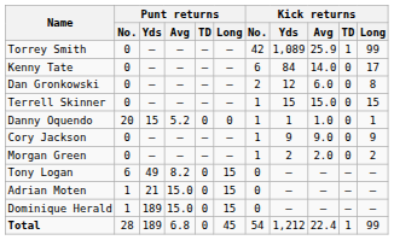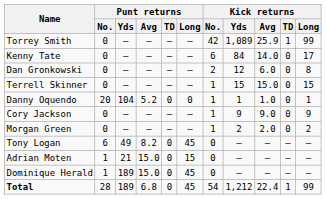Danny Oquendo | Punt returns / Yds: 15 -> 104
Tony Logan | Punt returns / Long: 15 -> 45
Dominique Herald | Punt returns / Long: 15 -> 45
